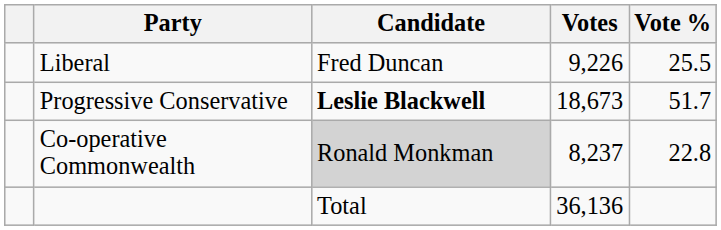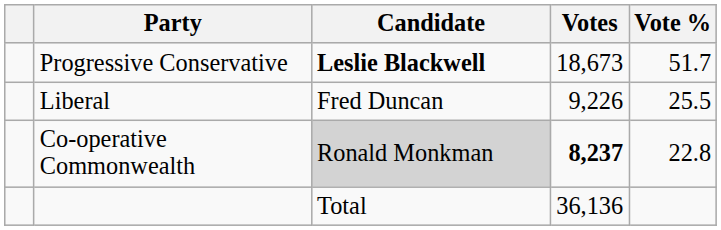rows swapped: Progressive Conservative <-> Liberal
Co-operative Commonwealth | Votes: normal -> bold
